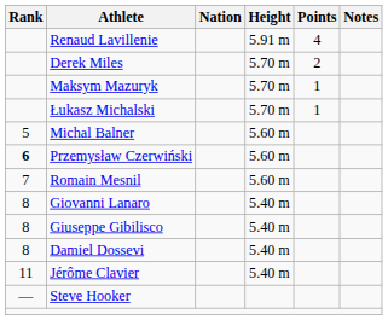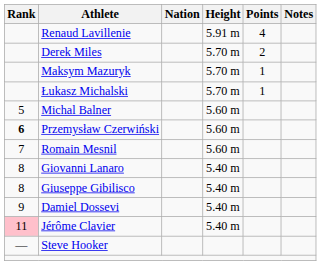Damiel Dossevi | Rank: 8 -> 9
Jérôme Clavier | Rank: no background -> pink background
